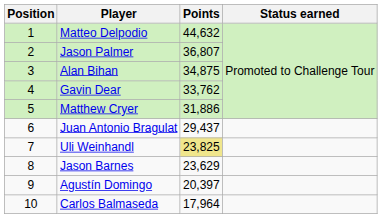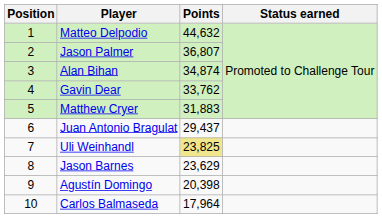Alan Bihan | Points: 34,875 -> 34,874
Matthew Cryer | Points: 31,886 -> 31,883
Agustín Domingo | Points: 20,397 -> 20,398
